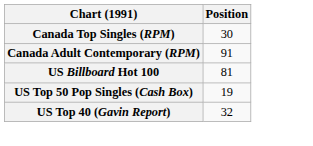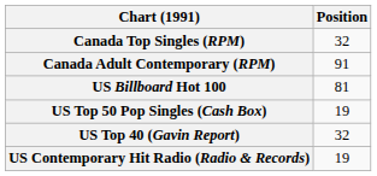Canada Top Singles (RPM) | Position: 30 -> 32
+ row: US Contemporary Hit Radio (Radio & Records) | 19
